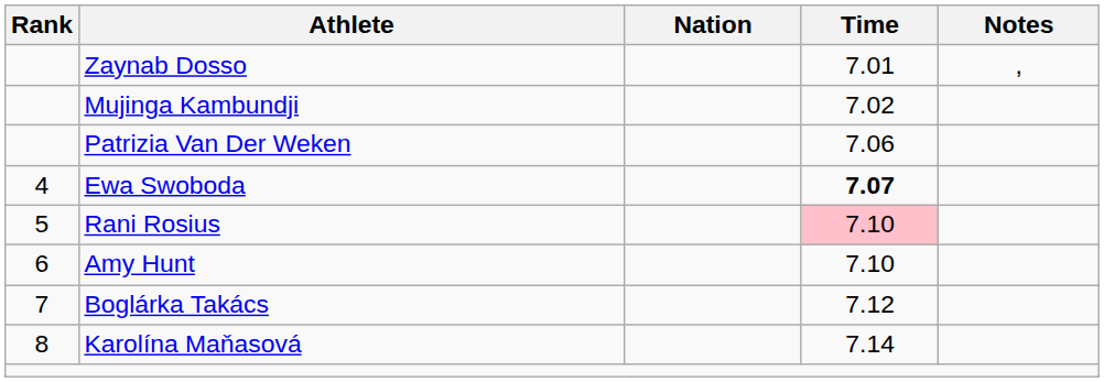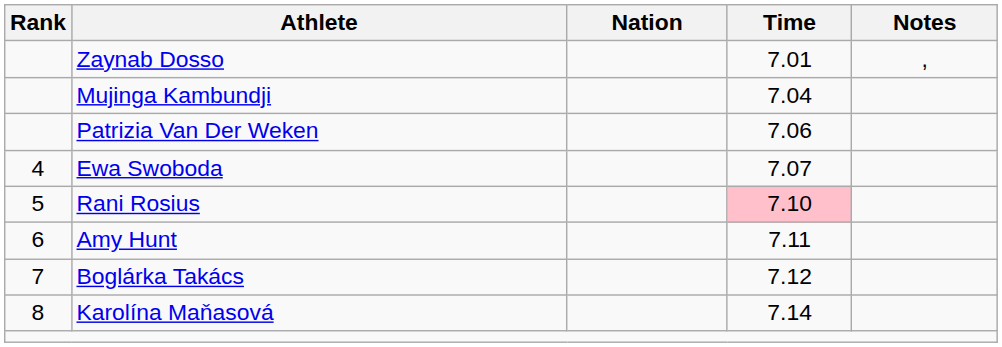Mujinga Kambundji | Time: 7.02 -> 7.04
Ewa Swoboda | Time: bold -> normal
Amy Hunt | Time: 7.10 -> 7.11
